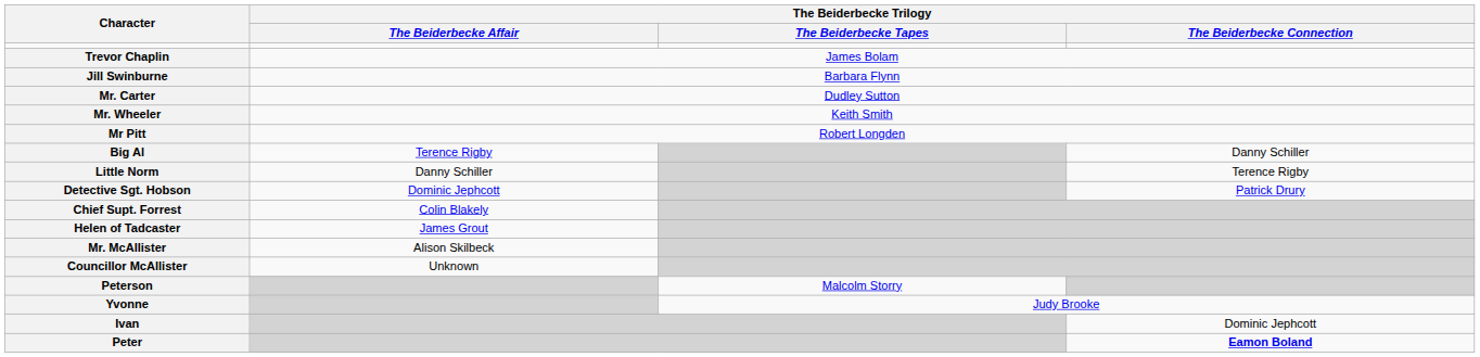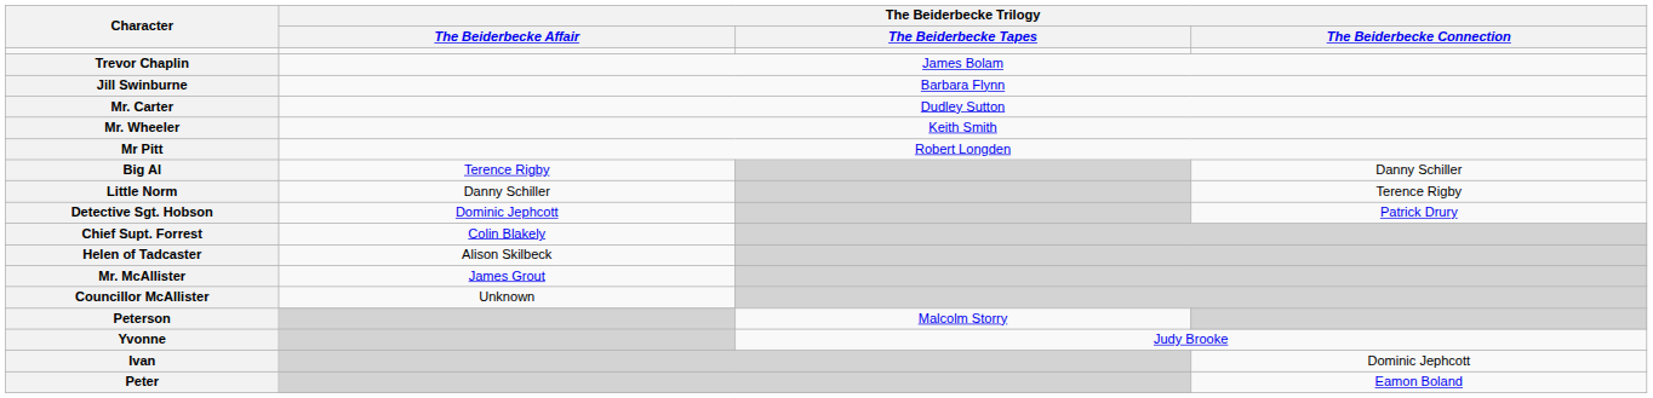Helen of Tadcaster | The Beiderbecke Trilogy / The Beiderbecke Affair: James Grout -> Alison Skilbeck
Mr. McAllister | The Beiderbecke Trilogy / The Beiderbecke Affair: Alison Skilbeck -> James Grout
Peter | The Beiderbecke Trilogy / The Beiderbecke Connection: bold -> normal
